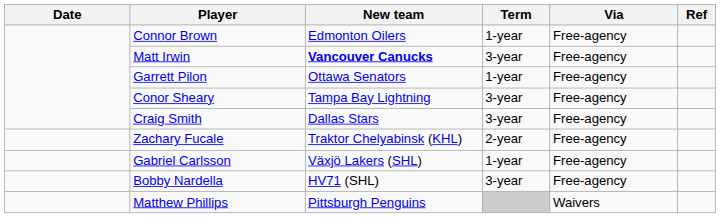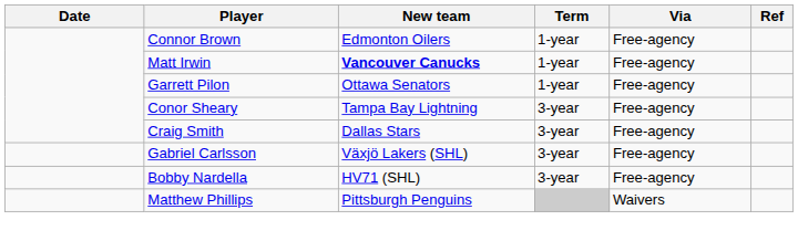Matt Irwin | Term: 3-year -> 1-year
- row: Zachary Fucale | Traktor Chelyabinsk (KHL) | 2-year | Free-agency
Gabriel Carlsson | Term: 1-year -> 3-year
